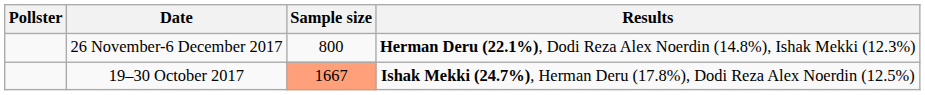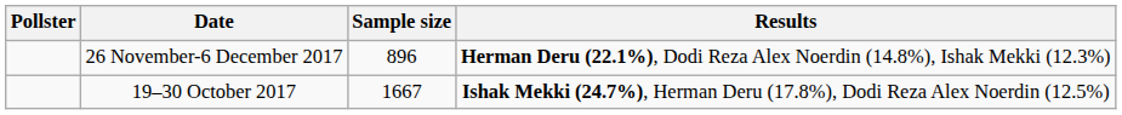26 November-6 December 2017 | Sample size: 800 -> 896
19–30 October 2017 | Sample size: lightsalmon background -> no background
